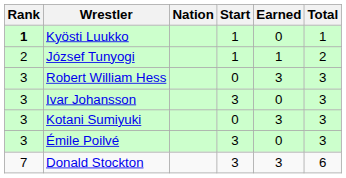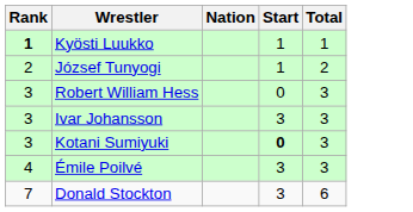- column: Earned | 0 | 1 | 3 | 0 | 3 | 0 | 3
Kotani Sumiyuki | Start: normal -> bold
Émile Poilvé | Rank: 3 -> 4
